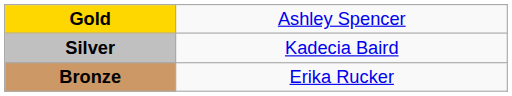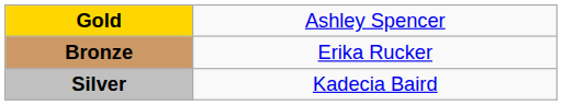rows swapped: Silver <-> Bronze
